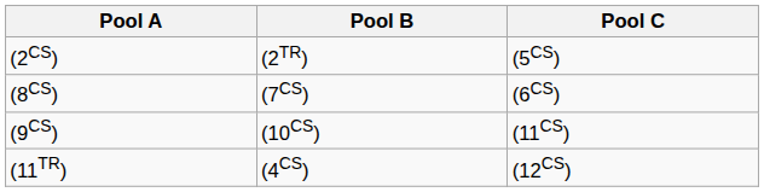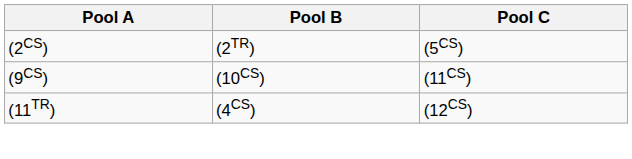- row: (8CS) | (7CS) | (6CS)
